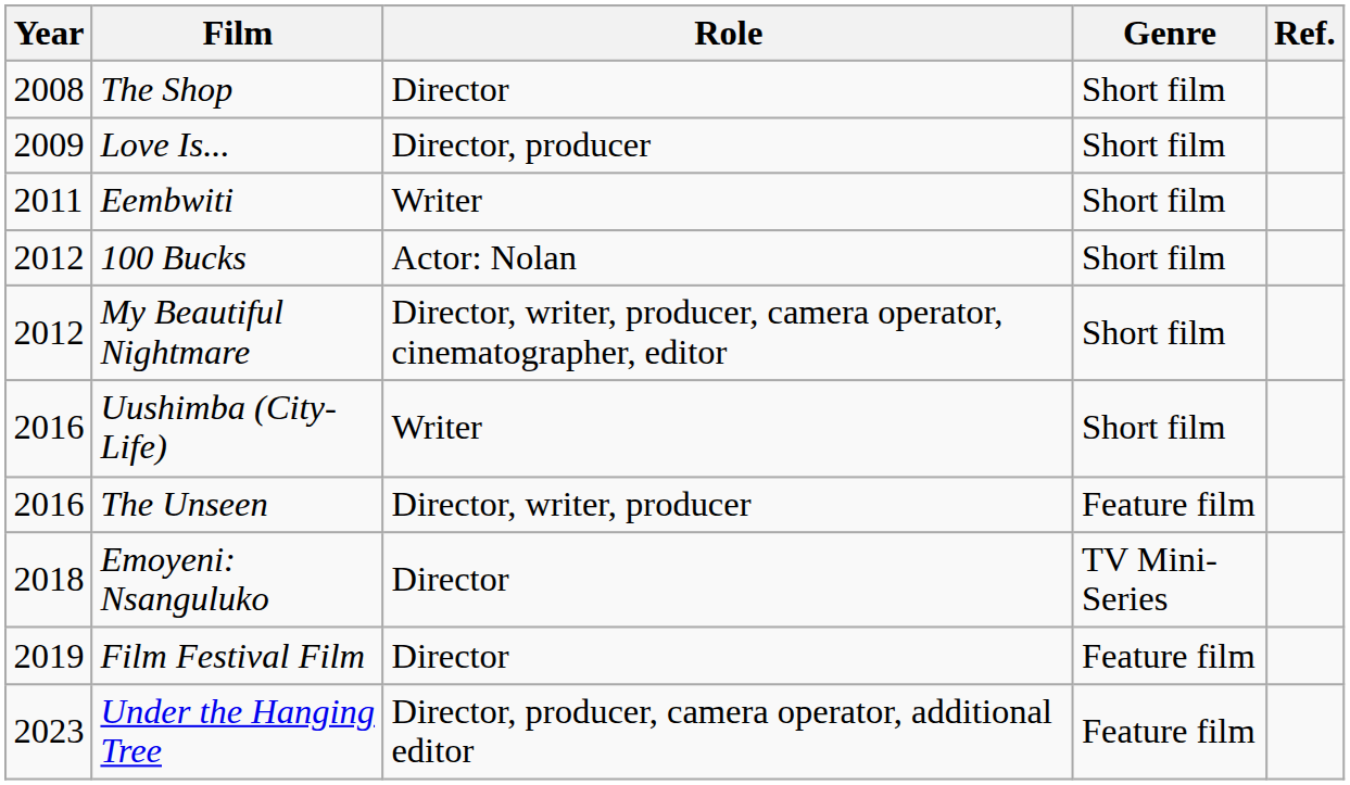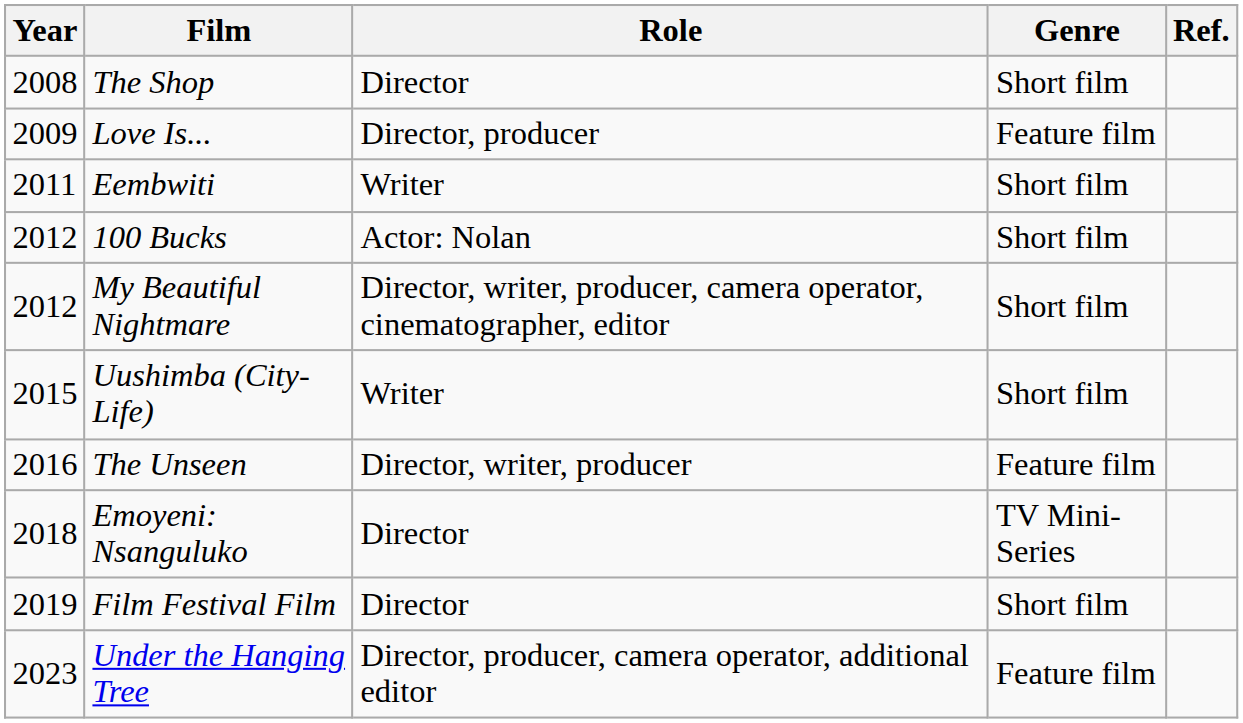Love Is... | Genre: Short film -> Feature film
Uushimba (City-Life) | Year: 2016 -> 2015
Film Festival Film | Genre: Feature film -> Short film
